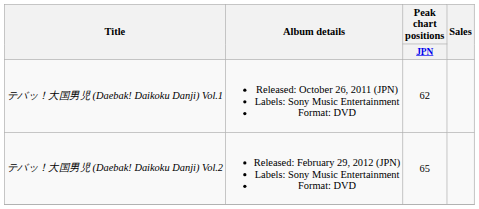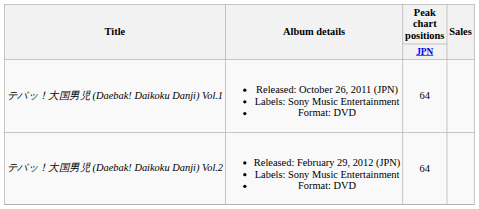テバッ！大国男児 (Daebak! Daikoku Danji) Vol.1 | Peak chart positions / JPN: 62 -> 64
テバッ！大国男児 (Daebak! Daikoku Danji) Vol.2 | Peak chart positions / JPN: 65 -> 64
